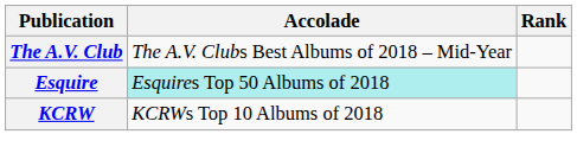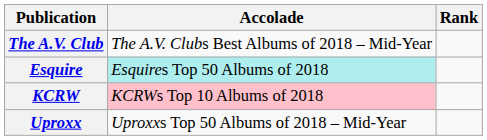KCRW | Accolade: no background -> pink background
+ row: Uproxx | Uproxxs Top 50 Albums of 2018 – Mid-Year
